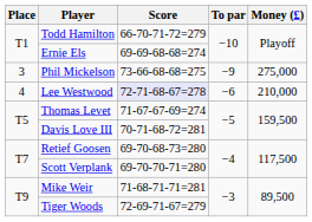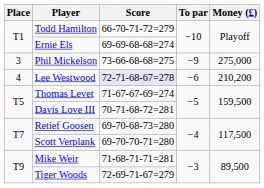Lee Westwood | Money (£): 210,000 -> 210,200
